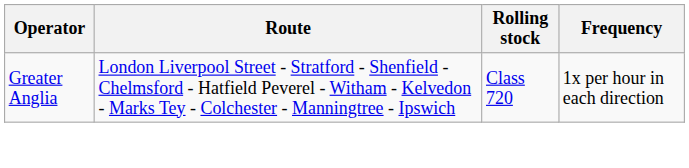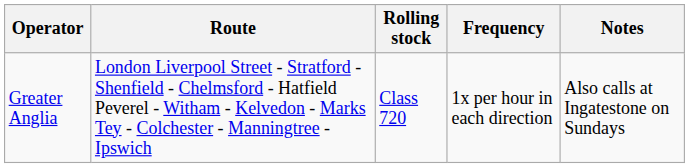+ column: Notes | Also calls at Ingatestone on Sundays
